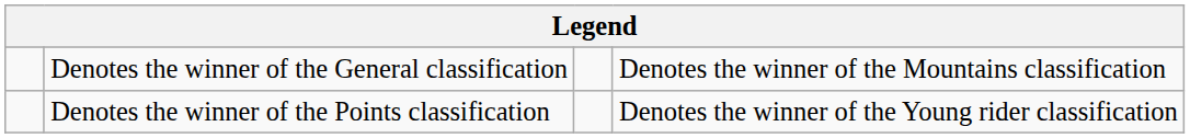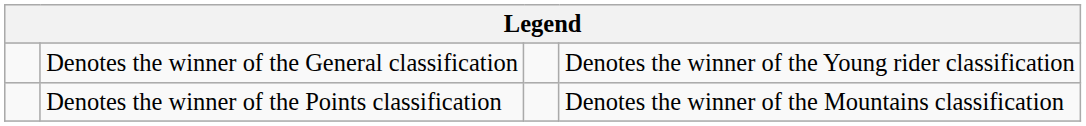Denotes the winner of the General classification | column 4: Denotes the winner of the Mountains classification -> Denotes the winner of the Young rider classification
Denotes the winner of the Points classification | column 4: Denotes the winner of the Young rider classification -> Denotes the winner of the Mountains classification
